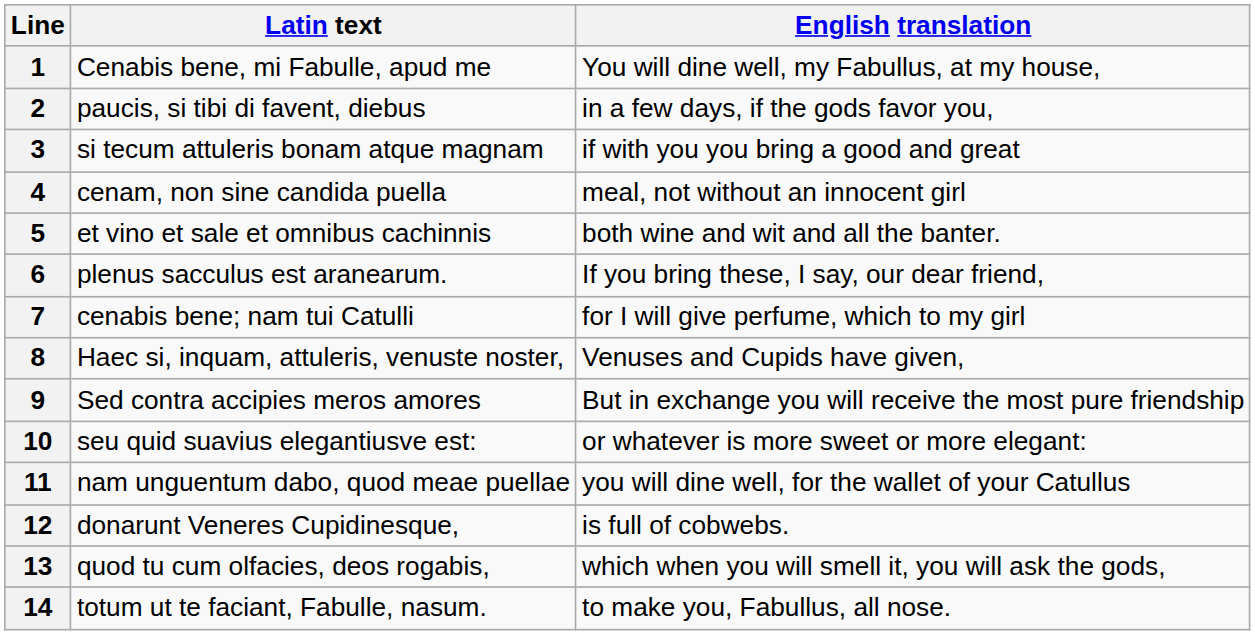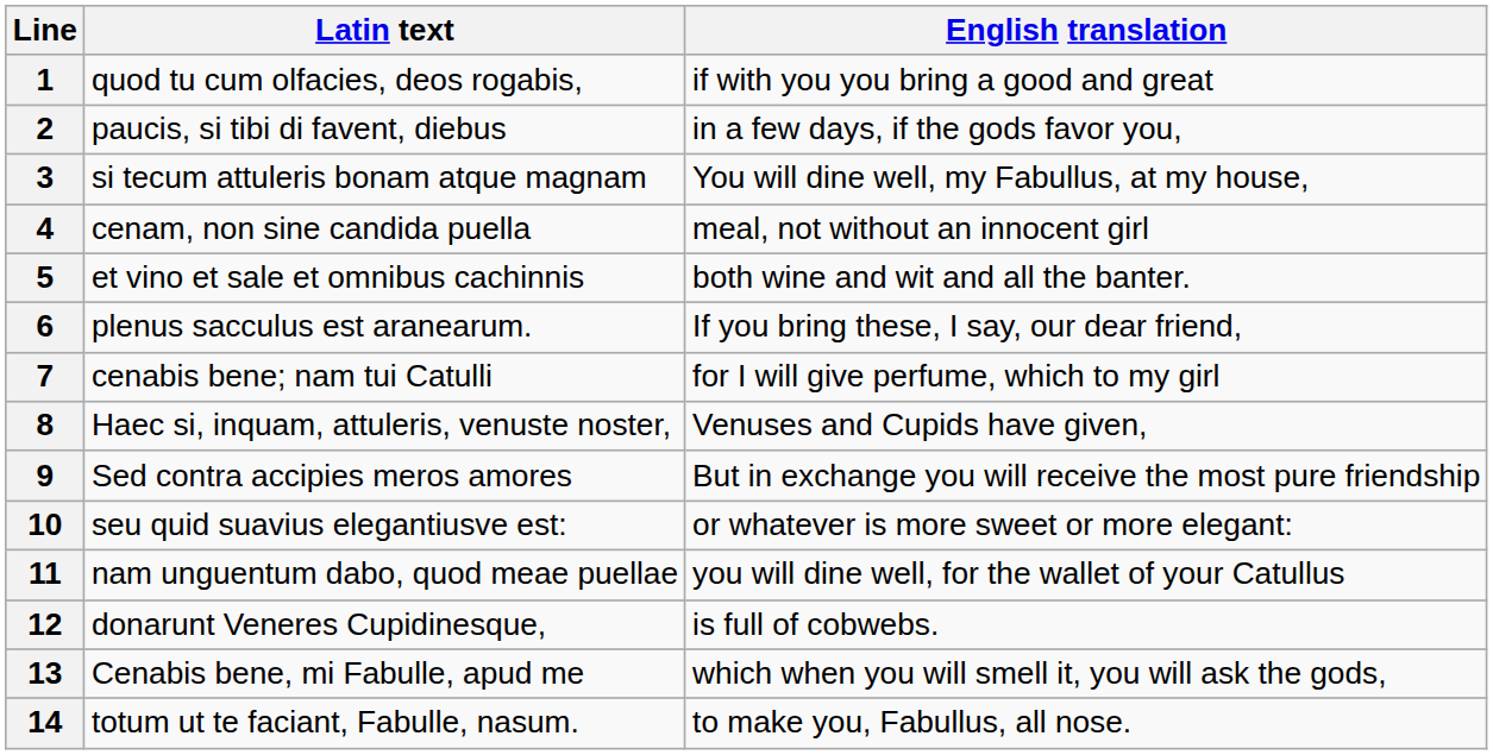1 | Latin text: Cenabis bene, mi Fabulle, apud me -> quod tu cum olfacies, deos rogabis,
1 | English translation: You will dine well, my Fabullus, at my house, -> if with you you bring a good and great
3 | English translation: if with you you bring a good and great -> You will dine well, my Fabullus, at my house,
13 | Latin text: quod tu cum olfacies, deos rogabis, -> Cenabis bene, mi Fabulle, apud me
